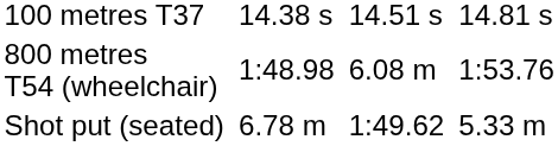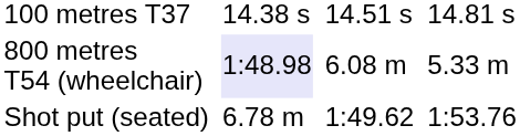800 metres T54 (wheelchair) | column 3: no background -> lavender background
800 metres T54 (wheelchair) | column 7: 1:53.76 -> 5.33 m
Shot put (seated) | column 7: 5.33 m -> 1:53.76
